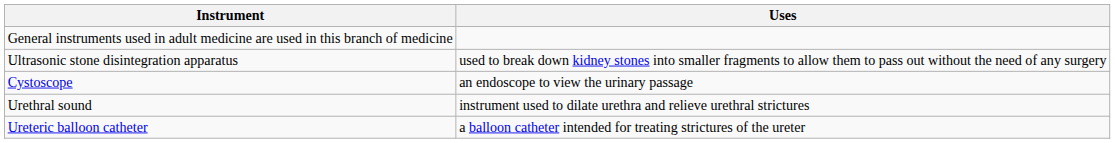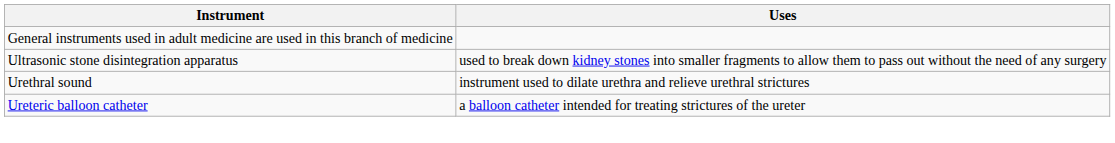- row: Cystoscope | an endoscope to view the urinary passage
